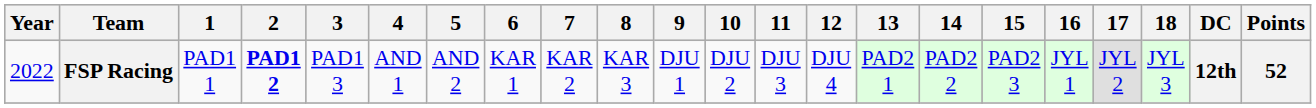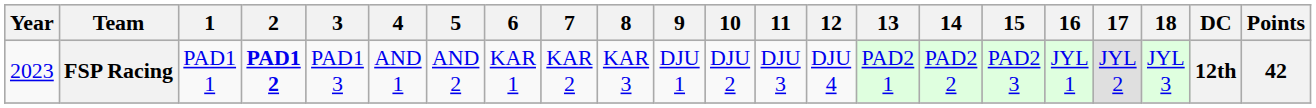FSP Racing | Year: 2022 -> 2023
FSP Racing | Points: 52 -> 42
